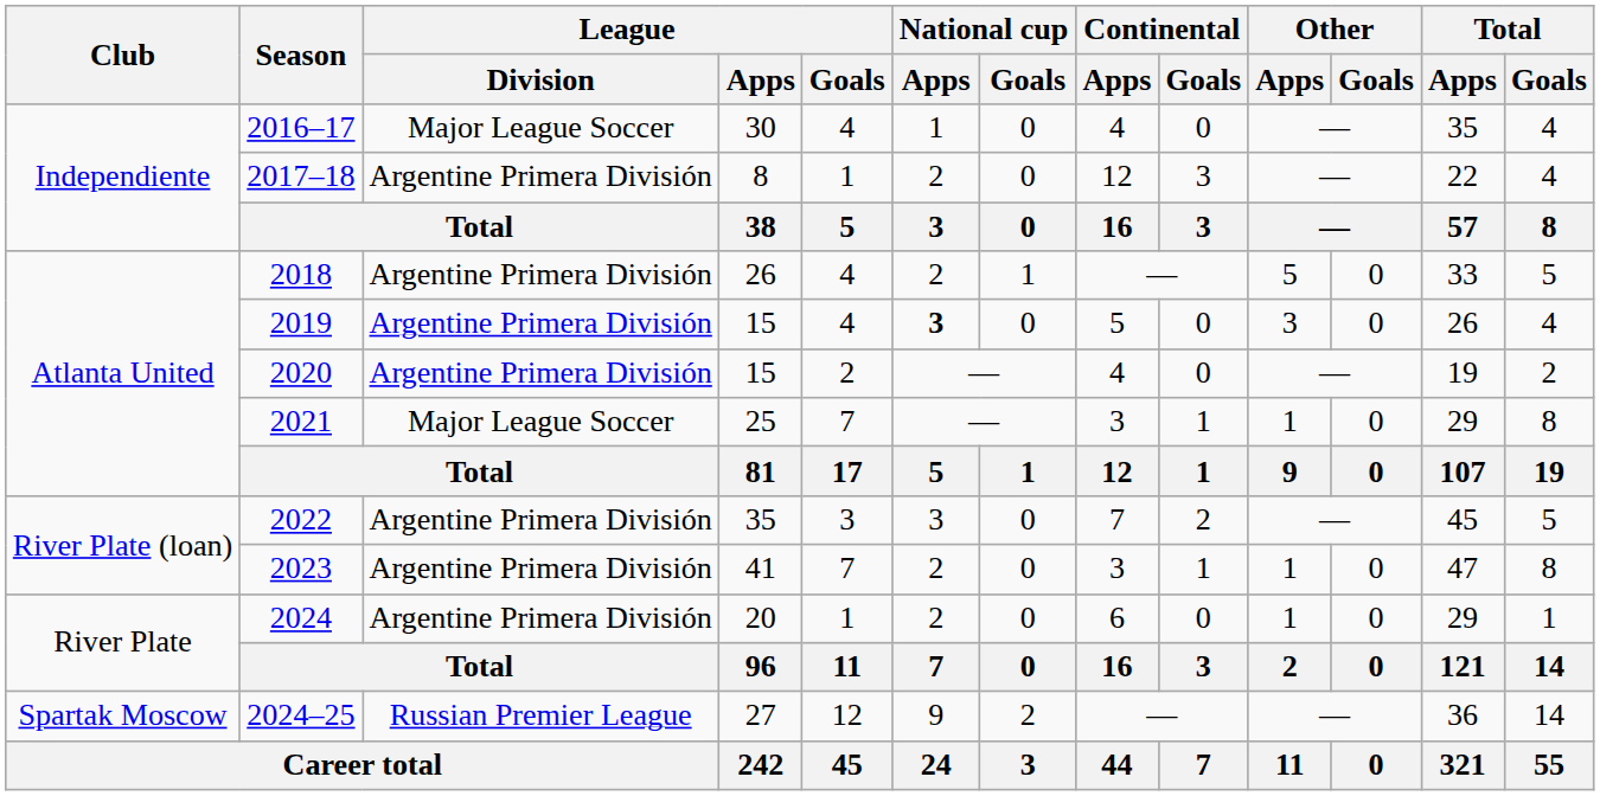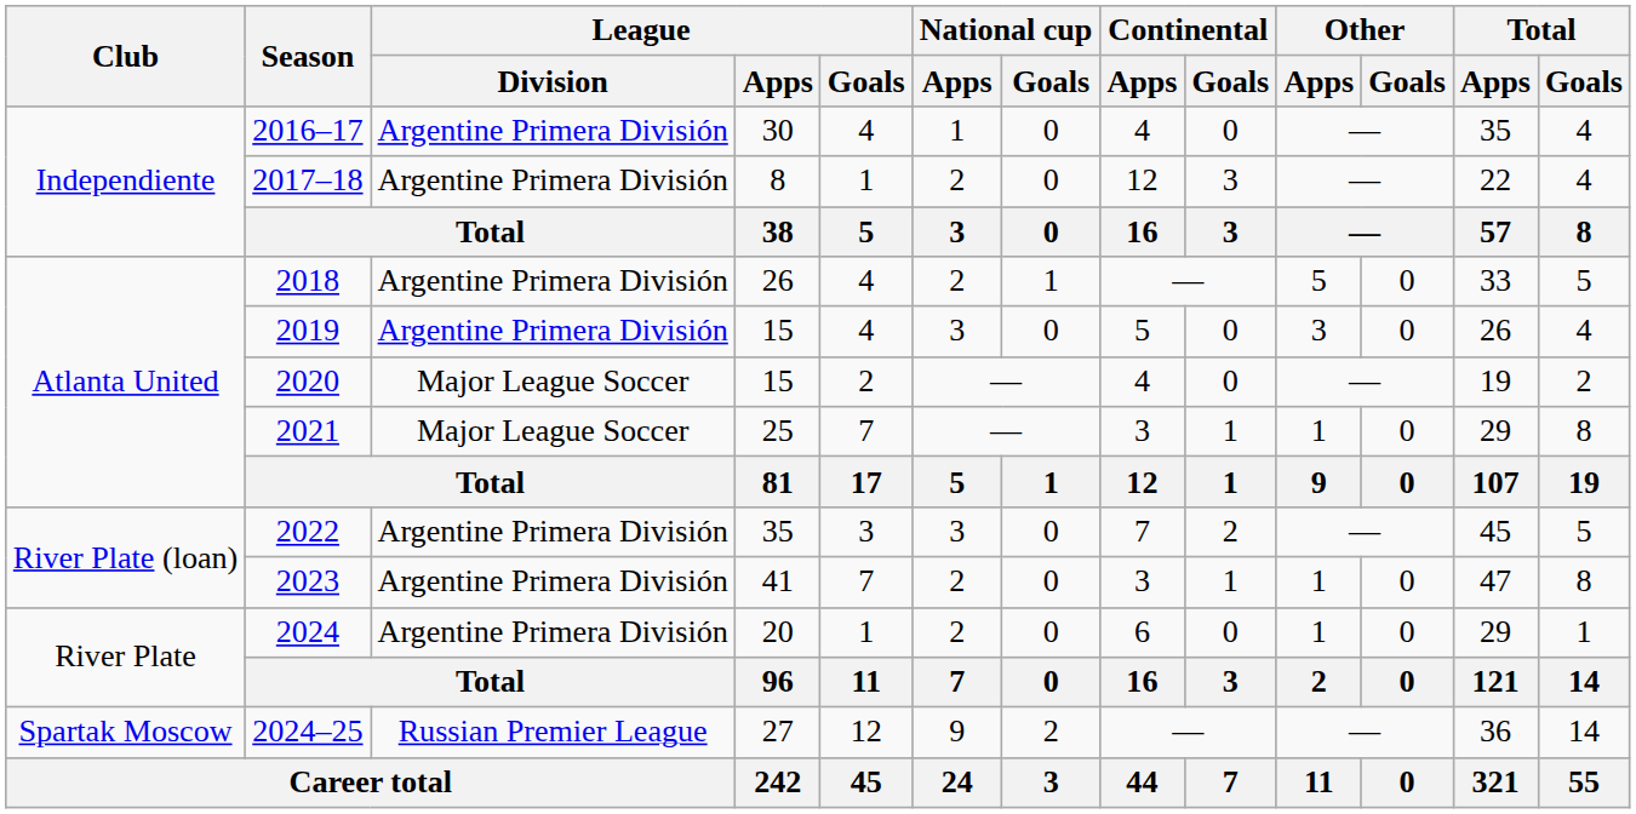2016–17 | League / Division: Major League Soccer -> Argentine Primera División
2019 | National cup / Apps: bold -> normal
2020 | League / Division: Argentine Primera División -> Major League Soccer
